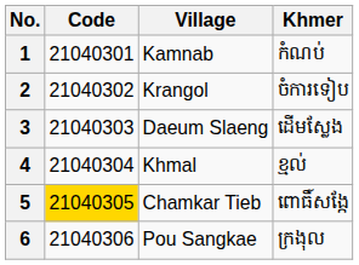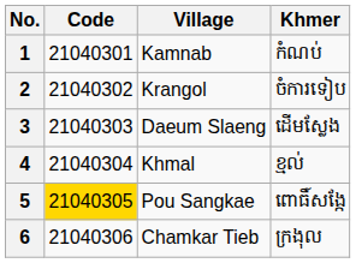5 | Village: Chamkar Tieb -> Pou Sangkae
6 | Village: Pou Sangkae -> Chamkar Tieb
